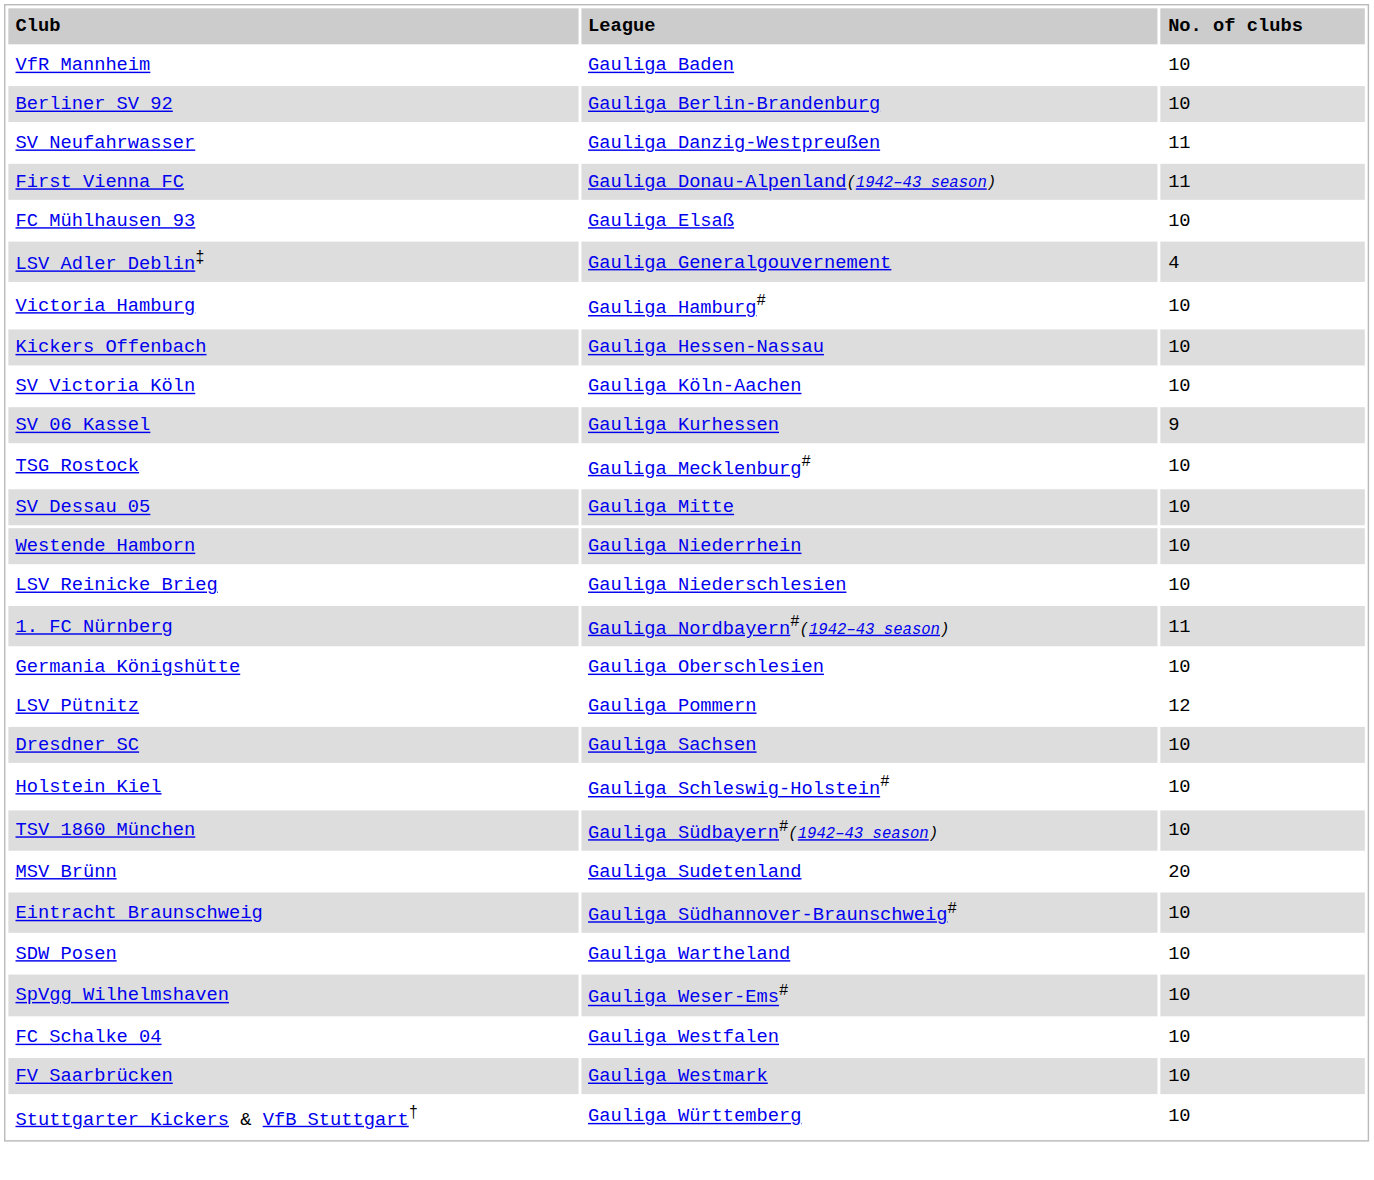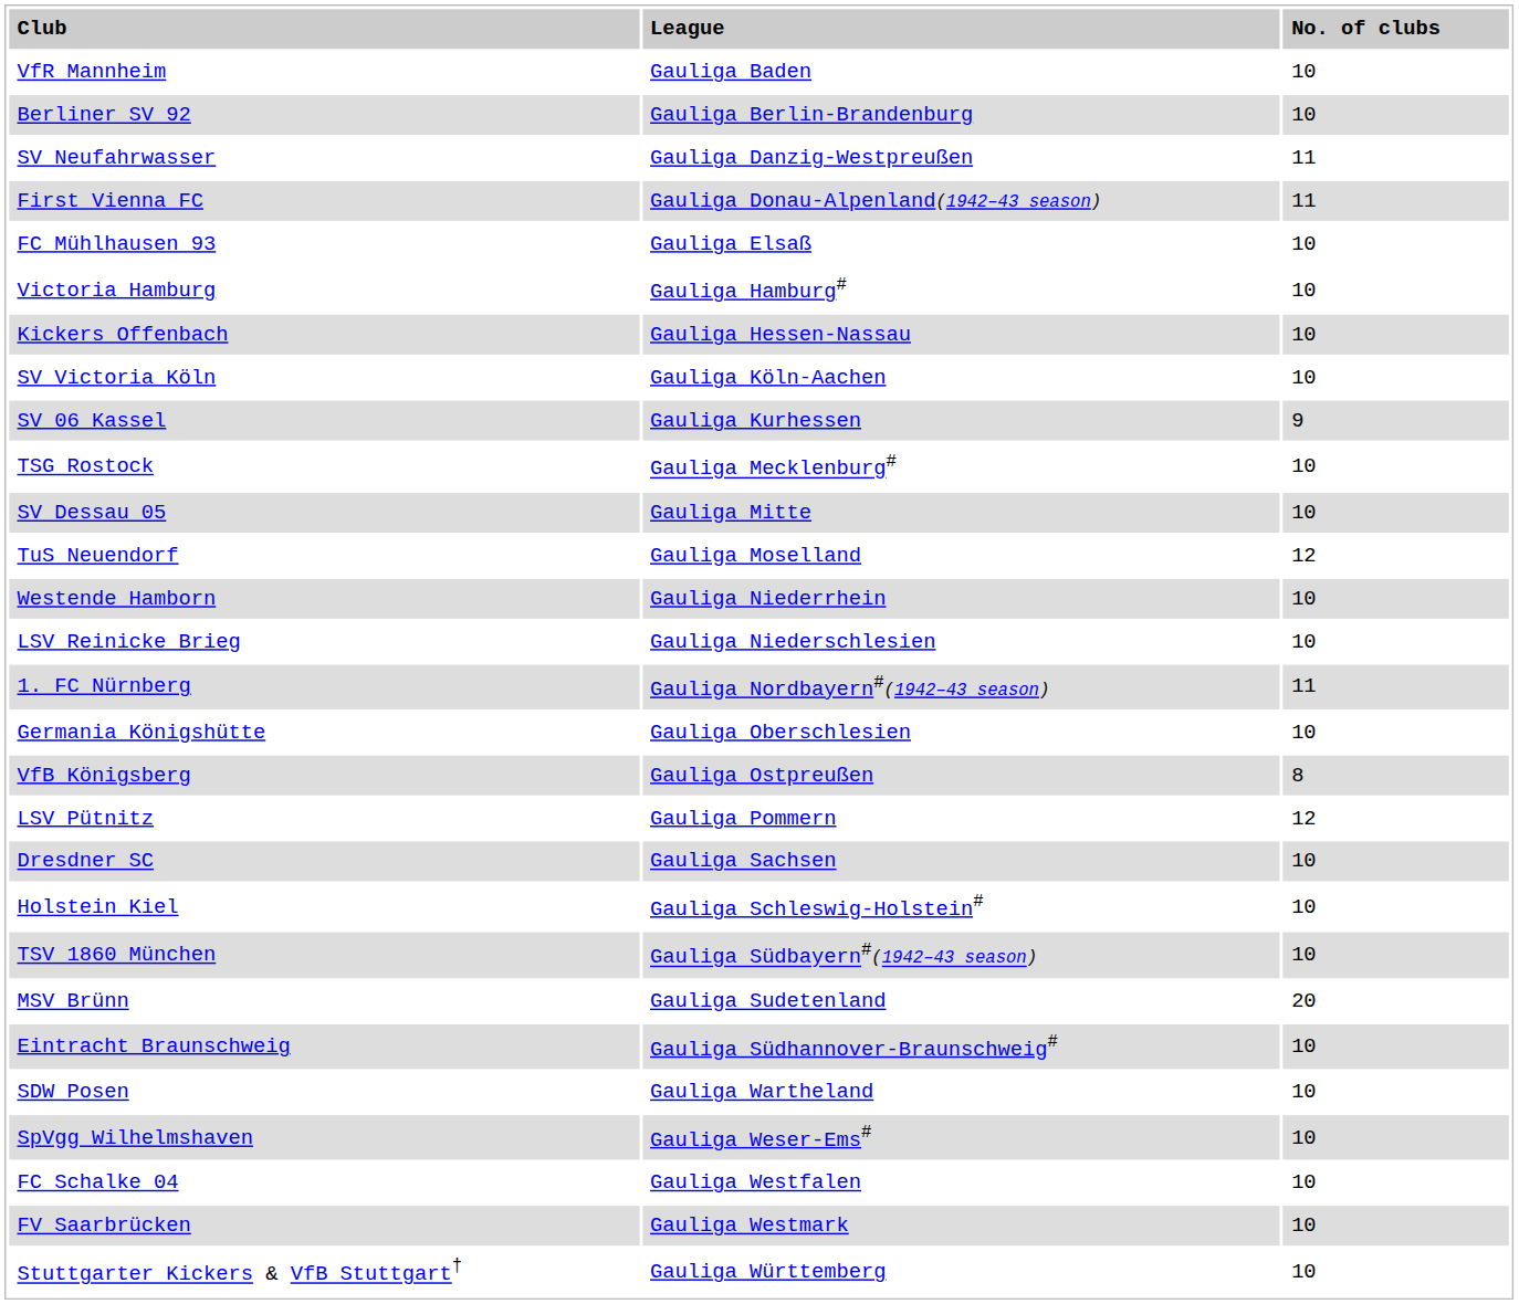- row: LSV Adler Deblin‡ | Gauliga Generalgouvernement | 4
+ row: TuS Neuendorf | Gauliga Moselland | 12
+ row: VfB Königsberg | Gauliga Ostpreußen | 8
